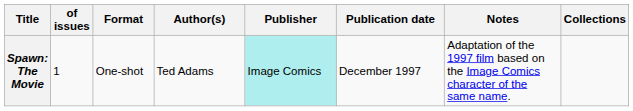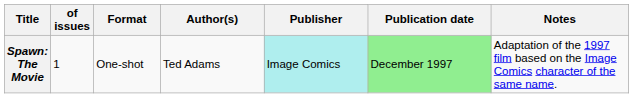- column: Collections
Spawn: The Movie | Publication date: no background -> lightgreen background
